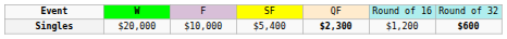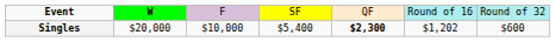Singles | column 6: $1,200 -> $1,202
Singles | column 7: bold -> normal
